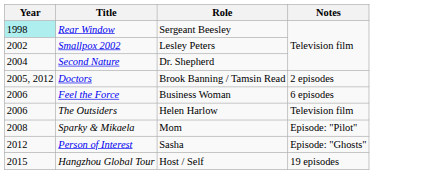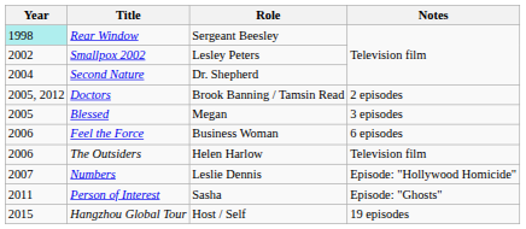+ row: 2005 | Blessed | Megan | 3 episodes
+ row: 2007 | Numbers | Leslie Dennis | Episode: "Hollywood Homicide"
- row: 2008 | Sparky & Mikaela | Mom | Episode: "Pilot"
Person of Interest | Year: 2012 -> 2011
